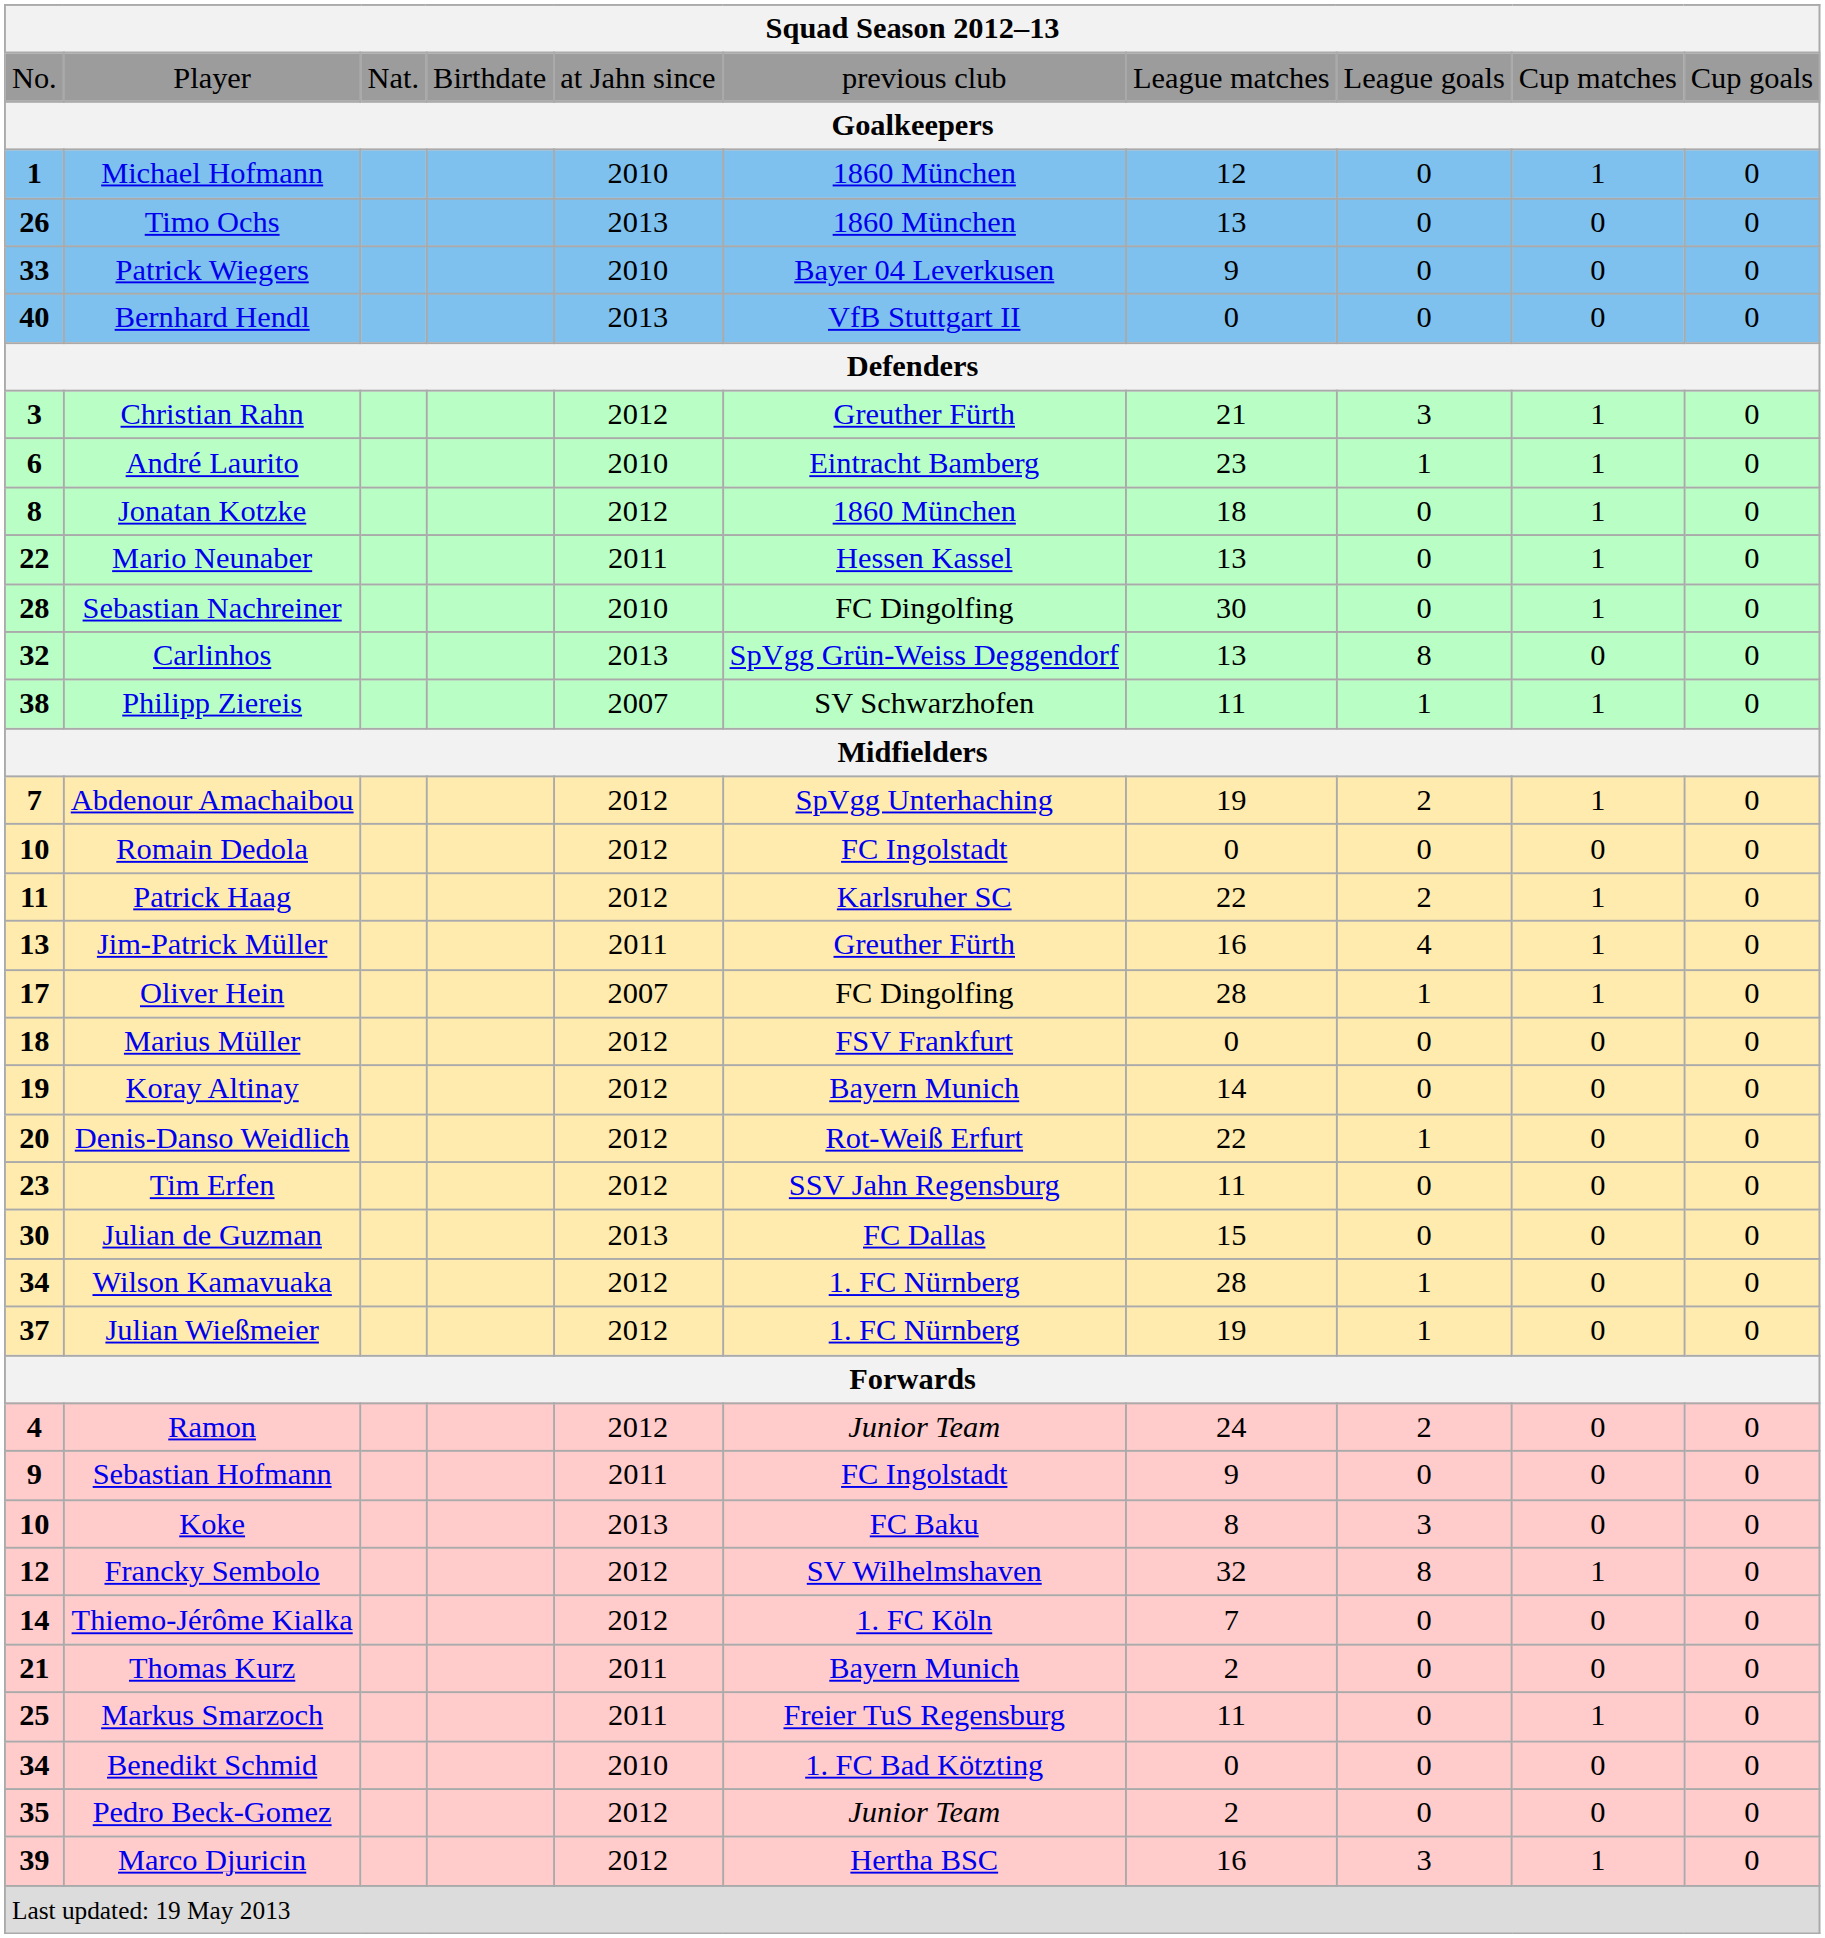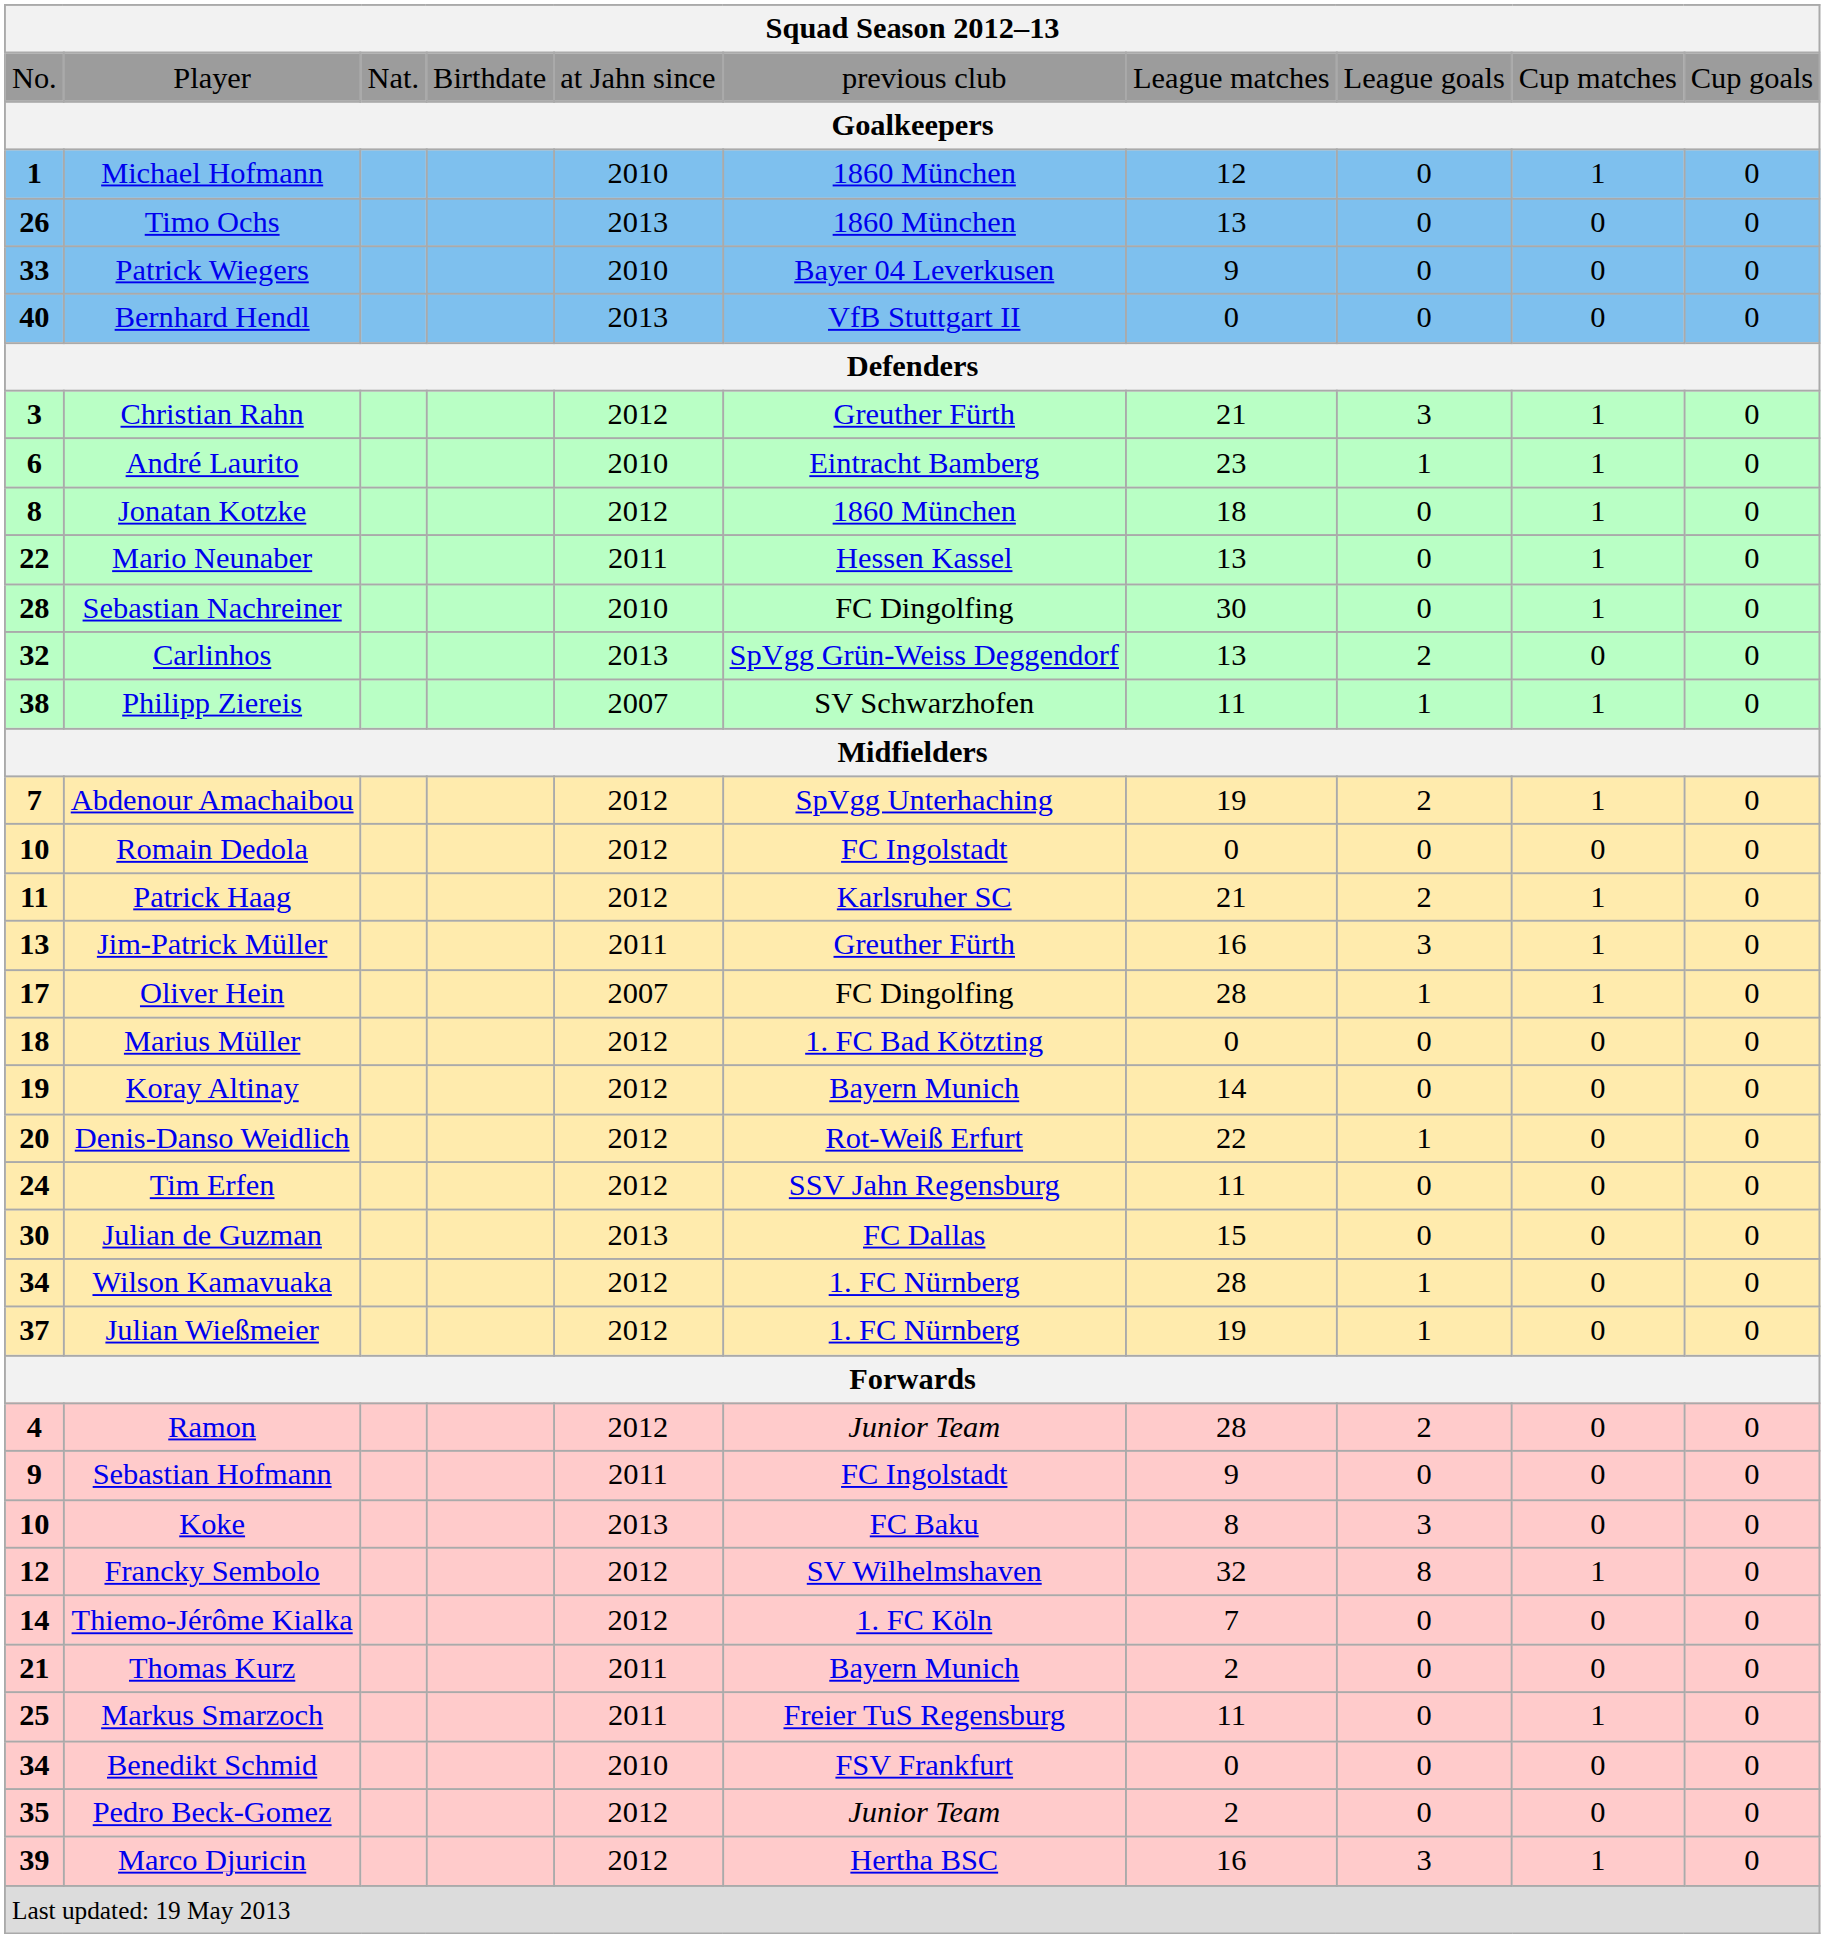Carlinhos | column 8: 8 -> 2
Patrick Haag | column 7: 22 -> 21
Jim-Patrick Müller | column 8: 4 -> 3
Marius Müller | column 6: FSV Frankfurt -> 1. FC Bad Kötzting
Tim Erfen | column 1: 23 -> 24
Ramon | column 7: 24 -> 28
Benedikt Schmid | column 6: 1. FC Bad Kötzting -> FSV Frankfurt
